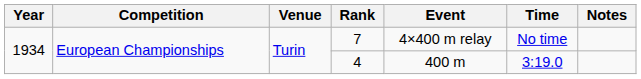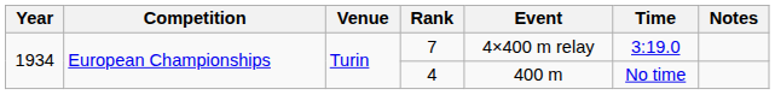7 | Time: No time -> 3:19.0
4 | Time: 3:19.0 -> No time
